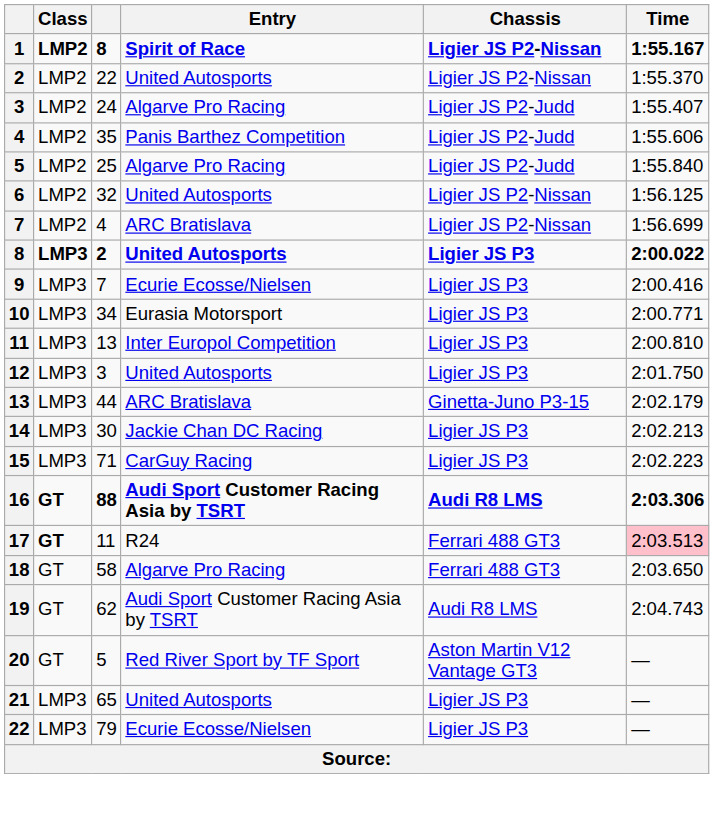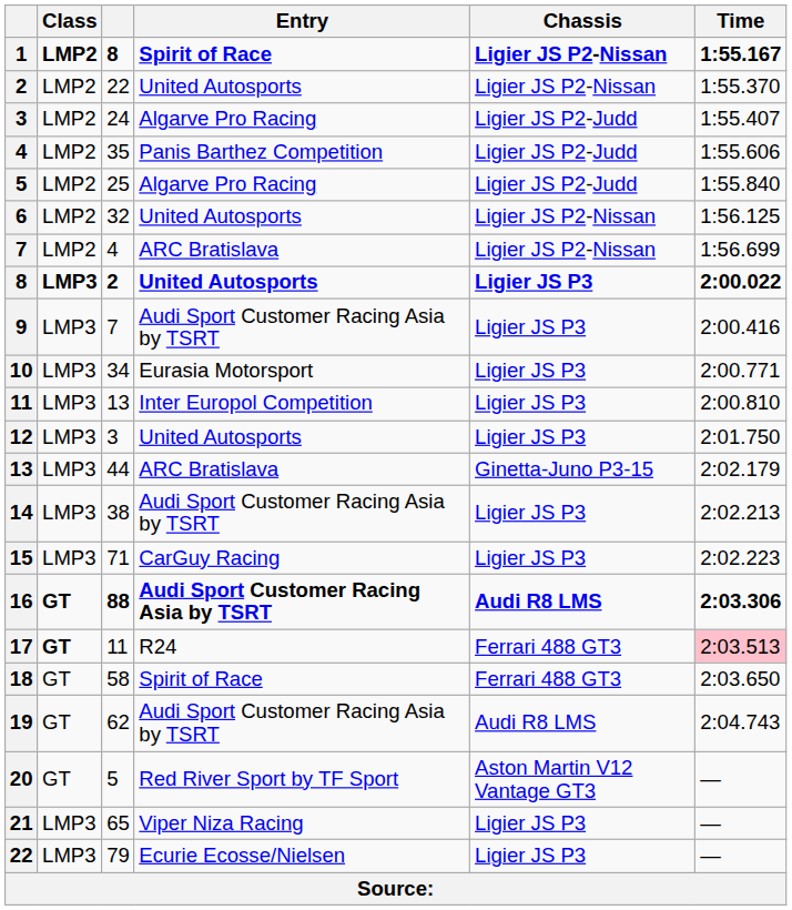9 | Entry: Ecurie Ecosse/Nielsen -> Audi Sport Customer Racing Asia by TSRT
14 | column 3: 30 -> 38
14 | Entry: Jackie Chan DC Racing -> Audi Sport Customer Racing Asia by TSRT
18 | Entry: Algarve Pro Racing -> Spirit of Race
21 | Entry: United Autosports -> Viper Niza Racing
